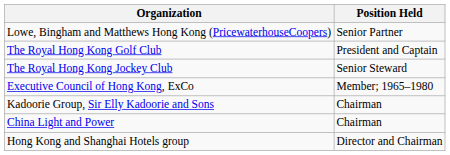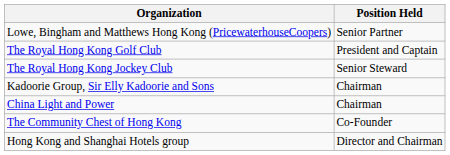- row: Executive Council of Hong Kong, ExCo | Member; 1965–1980
+ row: The Community Chest of Hong Kong | Co-Founder
